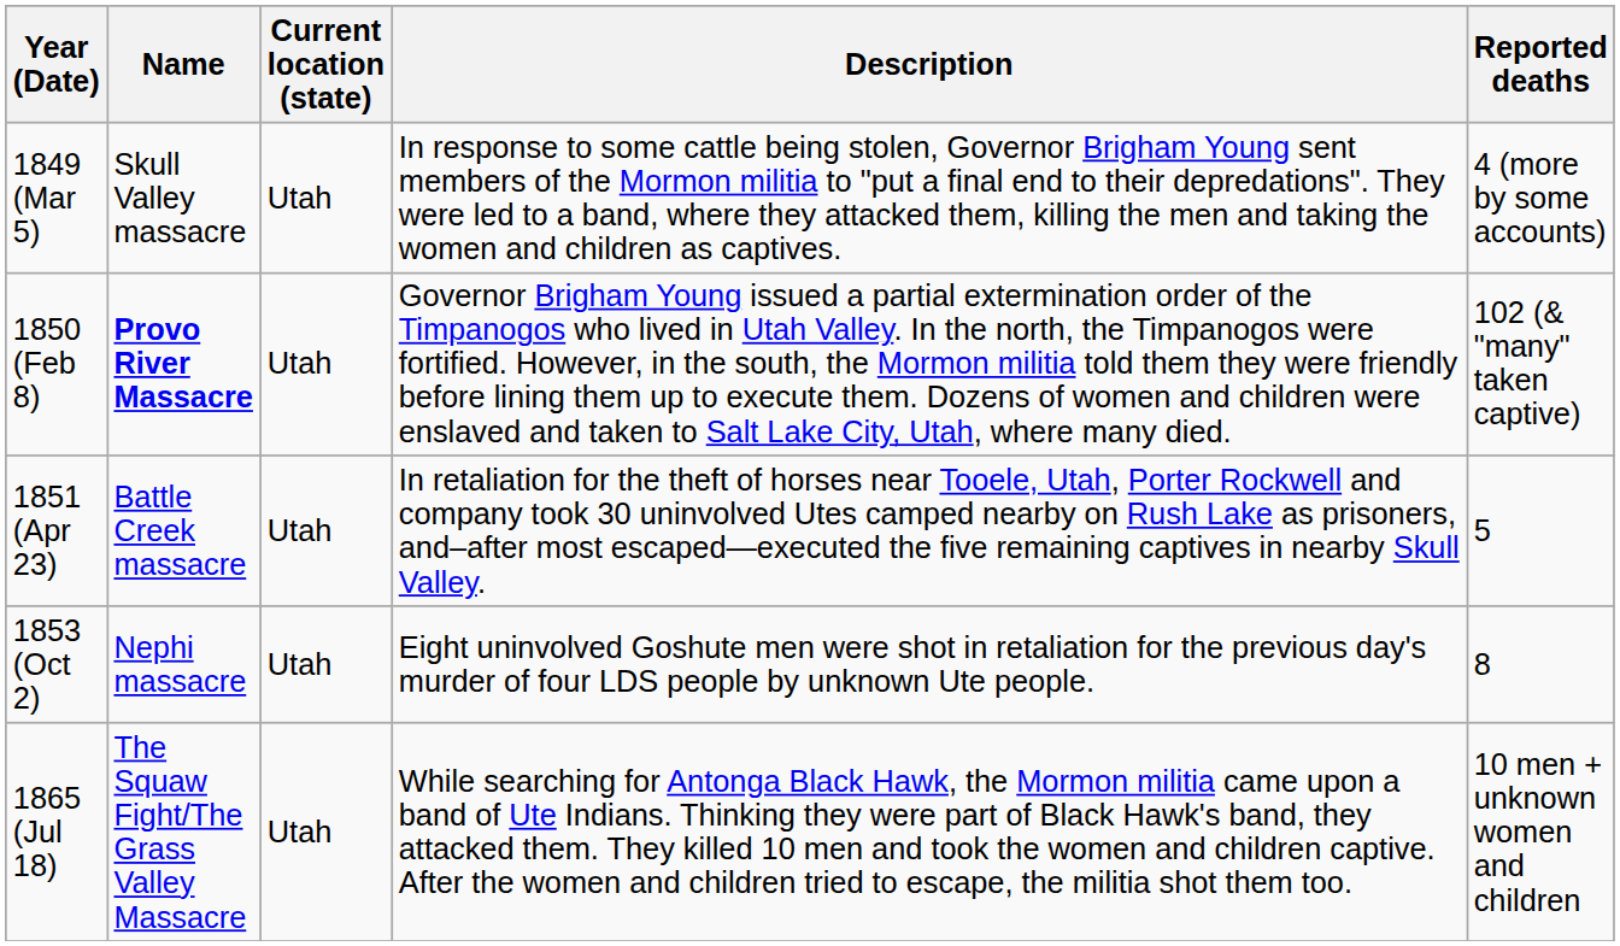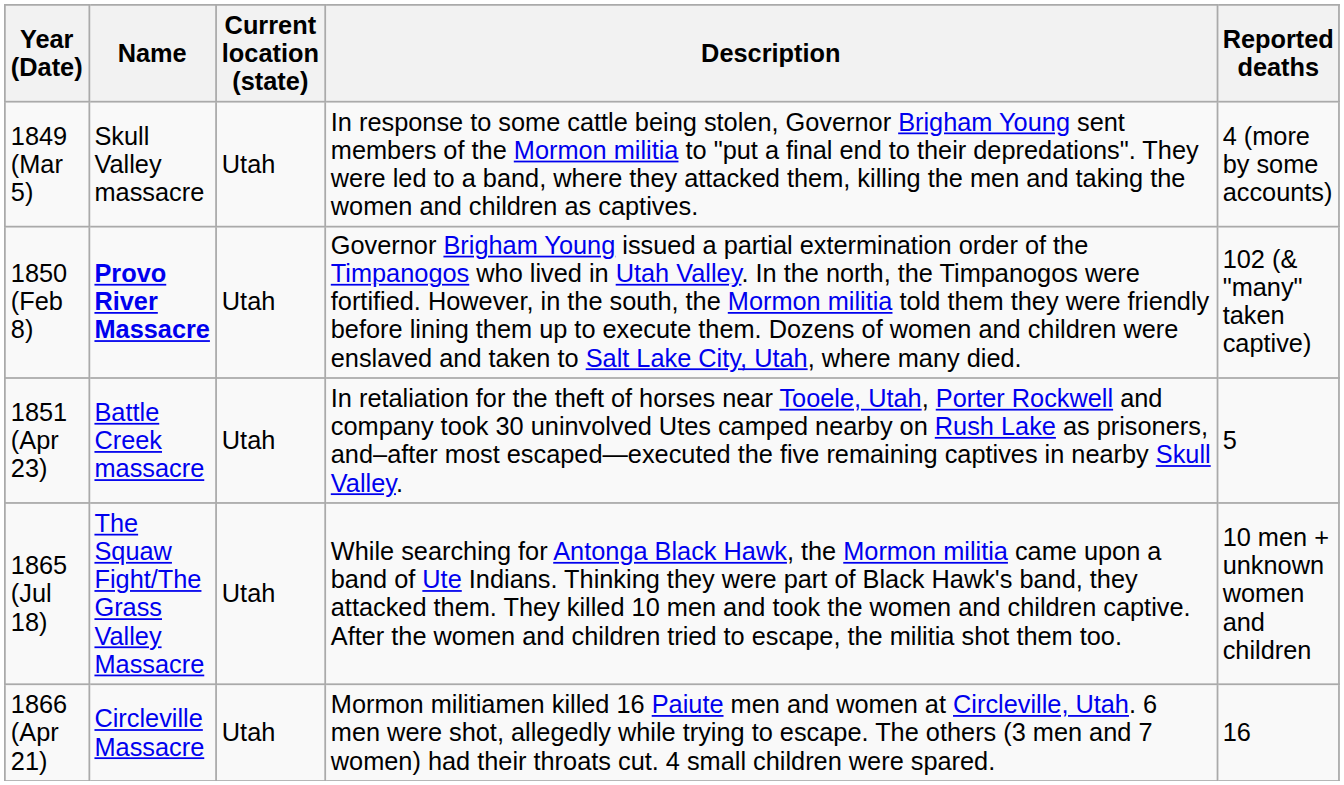- row: 1853 (Oct 2) | Nephi massacre | Utah | Eight uninvolved Goshute men were shot in retaliation for the previous day's murder of four LDS people by unknown Ute people. | 8
+ row: 1866 (Apr 21) | Circleville Massacre | Utah | Mormon militiamen killed 16 Paiute men and women at Circleville, Utah. 6 men were shot, allegedly while trying to escape. The others (3 men and 7 women) had their throats cut. 4 small children were spared. | 16
